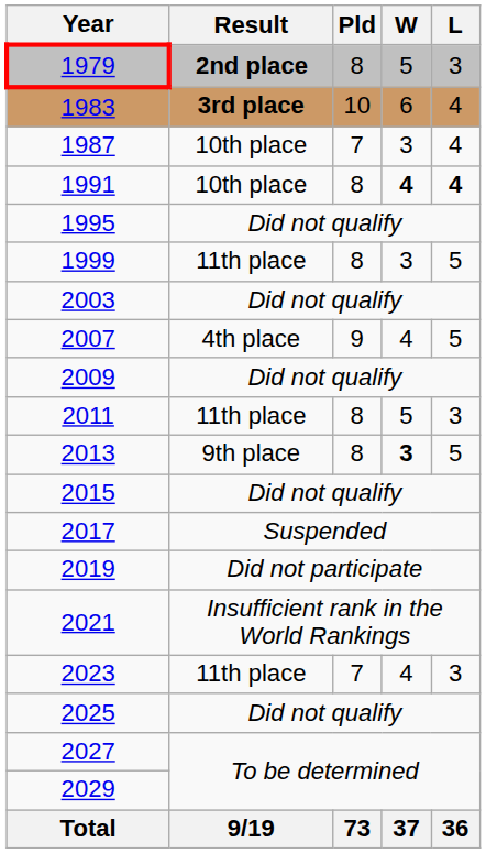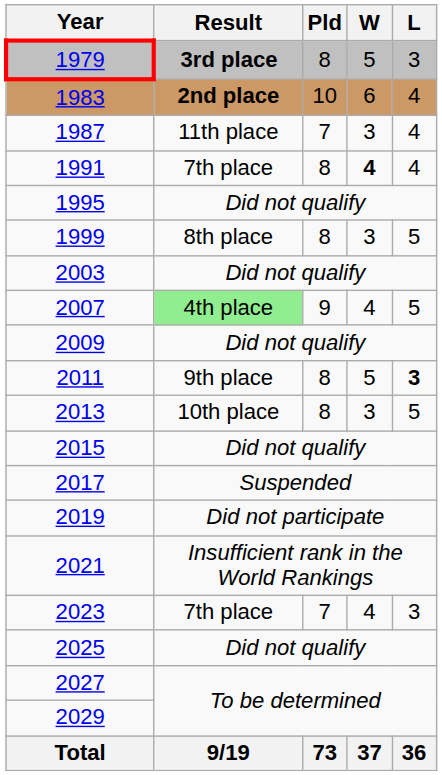1979 | Result: 2nd place -> 3rd place
1983 | Result: 3rd place -> 2nd place
1987 | Result: 10th place -> 11th place
1991 | Result: 10th place -> 7th place
1991 | L: bold -> normal
1999 | Result: 11th place -> 8th place
2007 | Result: no background -> lightgreen background
2011 | Result: 11th place -> 9th place
2011 | L: normal -> bold
2013 | Result: 9th place -> 10th place
2013 | W: bold -> normal
2023 | Result: 11th place -> 7th place
